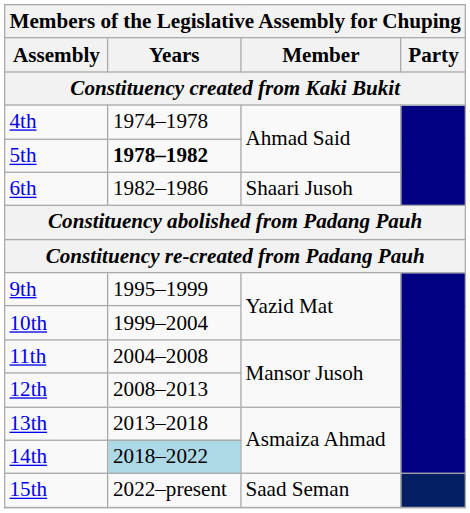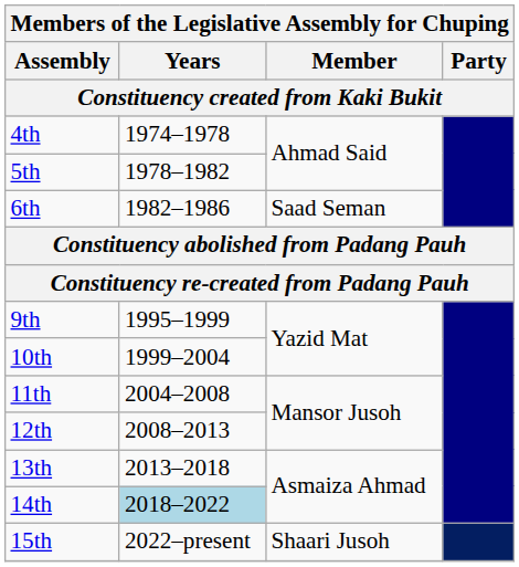5th | Years: bold -> normal
6th | Member: Shaari Jusoh -> Saad Seman
15th | Member: Saad Seman -> Shaari Jusoh
